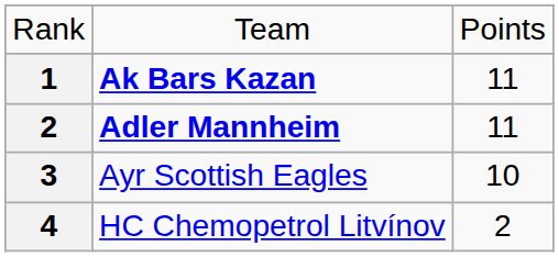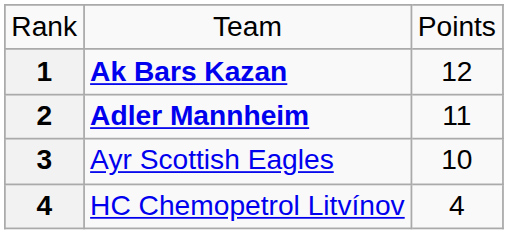Ak Bars Kazan | column 3: 11 -> 12
HC Chemopetrol Litvínov | column 3: 2 -> 4
